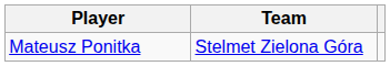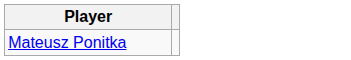- column: Team | Stelmet Zielona Góra
